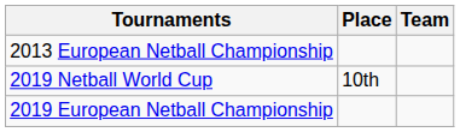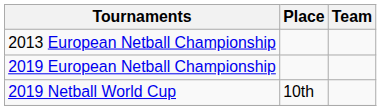rows swapped: 2019 Netball World Cup <-> 2019 European Netball Championship
